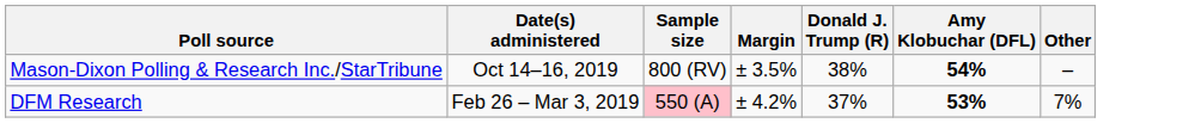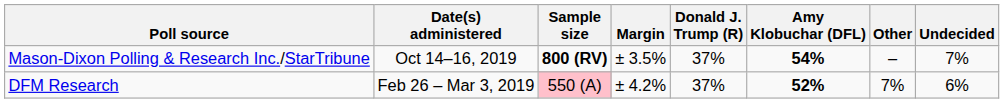+ column: Undecided | 7% | 6%
Mason-Dixon Polling & Research Inc./StarTribune | Sample size: normal -> bold
Mason-Dixon Polling & Research Inc./StarTribune | Donald J. Trump (R): 38% -> 37%
DFM Research | Amy Klobuchar (DFL): 53% -> 52%
